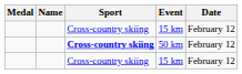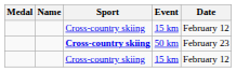50 km | Date: February 12 -> February 23
